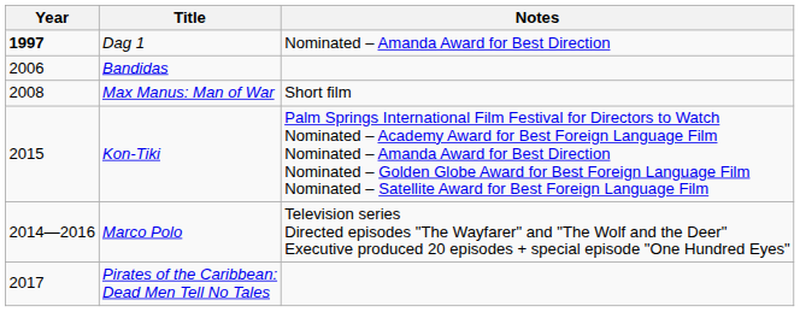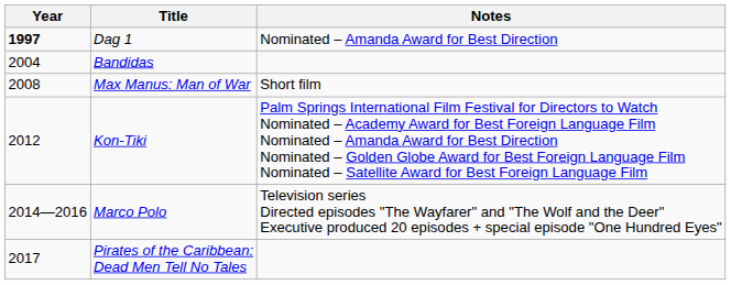Bandidas | Year: 2006 -> 2004
Kon-Tiki | Year: 2015 -> 2012
